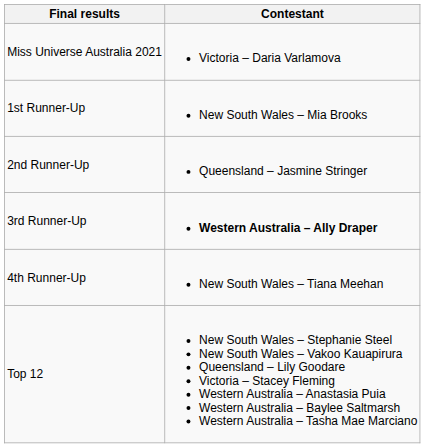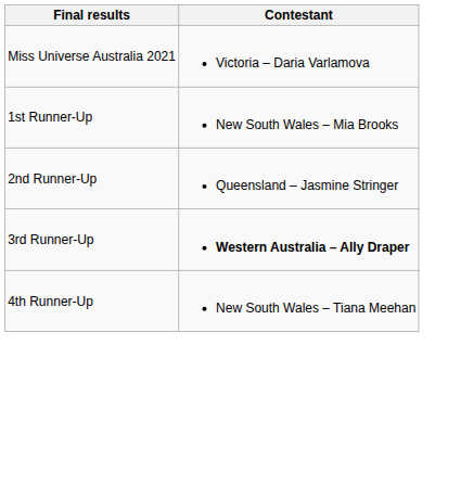- row: Top 12 | New South Wales – Stephanie Steel New South Wales – Vakoo Kauapirura Queensland – Lily Goodare Victoria – Stacey Fleming Western Australia – Anastasia Puia Western Australia – Baylee Saltmarsh Western Australia – Tasha Mae Marciano
